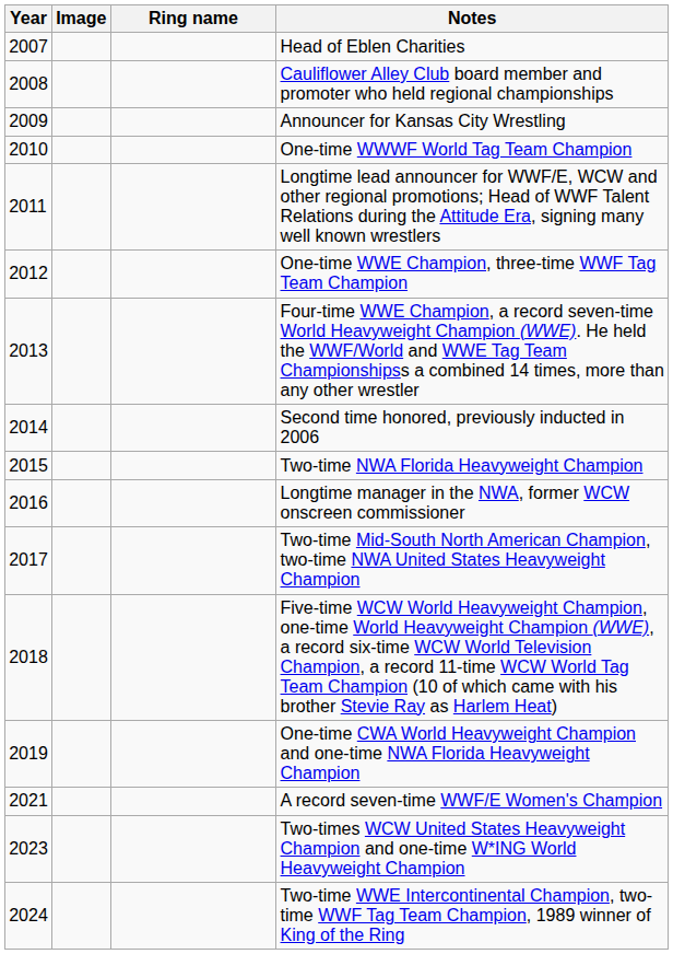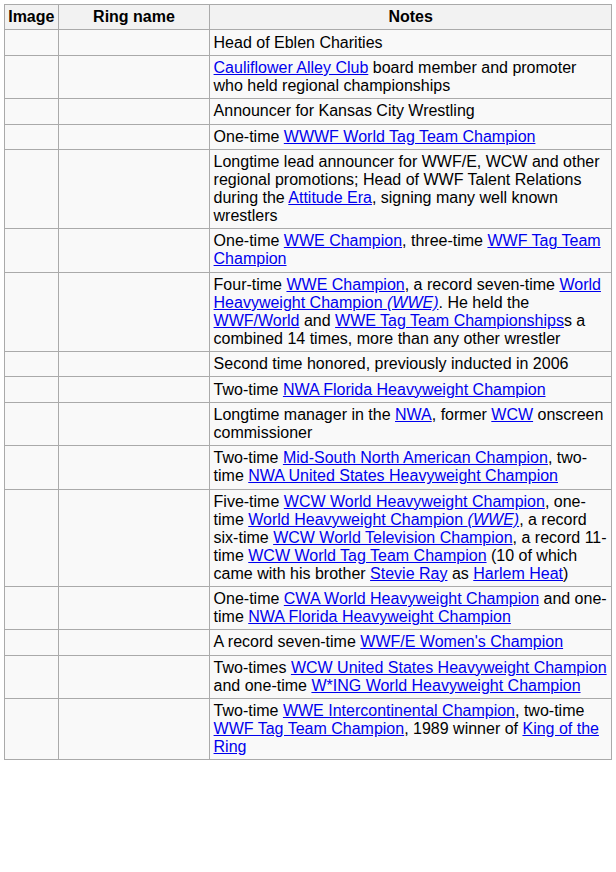- column: Year | 2007 | 2008 | 2009 | 2010 | 2011 | 2012 | 2013 | 2014 | 2015 | 2016 | 2017 | 2018 | 2019 | 2021 | 2023 | 2024
